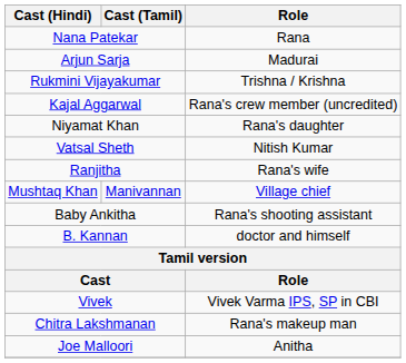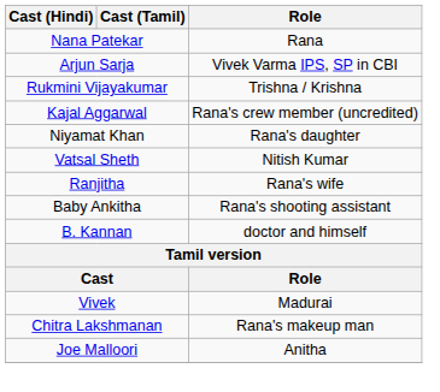Arjun Sarja | Role: Madurai -> Vivek Varma IPS, SP in CBI
- row: Mushtaq Khan | Manivannan | Village chief
Vivek | Role: Vivek Varma IPS, SP in CBI -> Madurai
